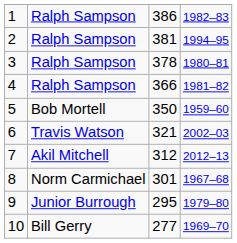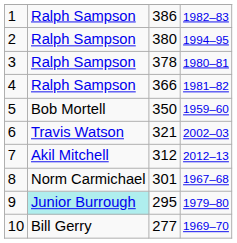2 | column 3: 381 -> 380
9 | column 2: no background -> paleturquoise background
